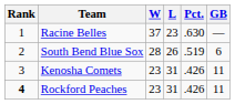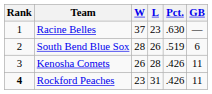Kenosha Comets | W: 23 -> 26
Kenosha Comets | L: 31 -> 28
